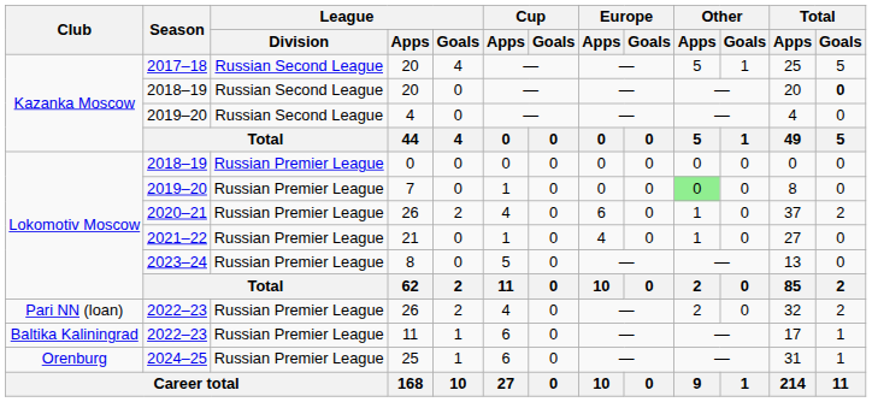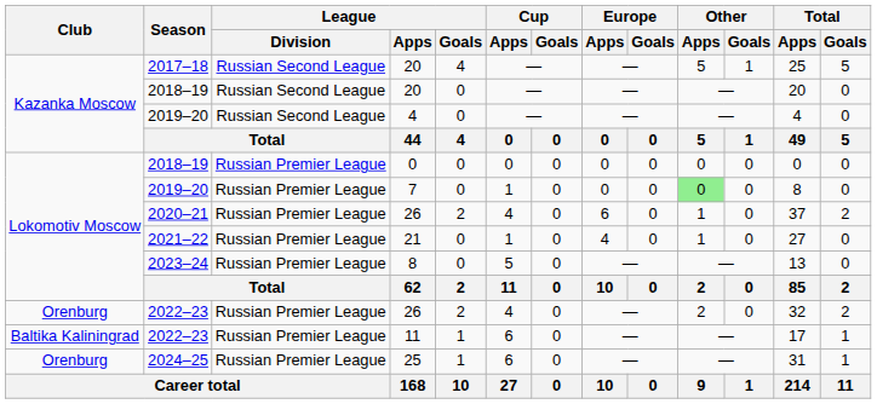2018–19 / 20 | Total / Goals: bold -> normal
2022–23 / 26 | Club: Pari NN (loan) -> Orenburg
